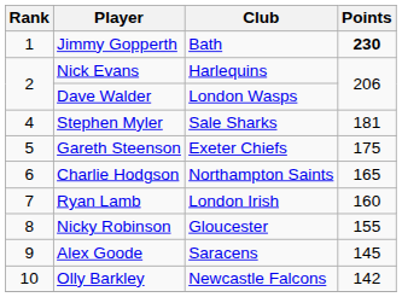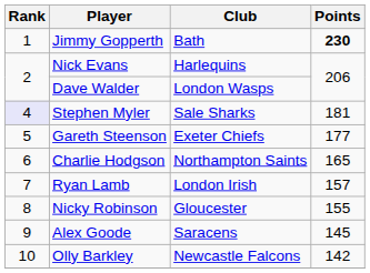Stephen Myler | Rank: no background -> lavender background
Gareth Steenson | Points: 175 -> 177
Ryan Lamb | Points: 160 -> 157
